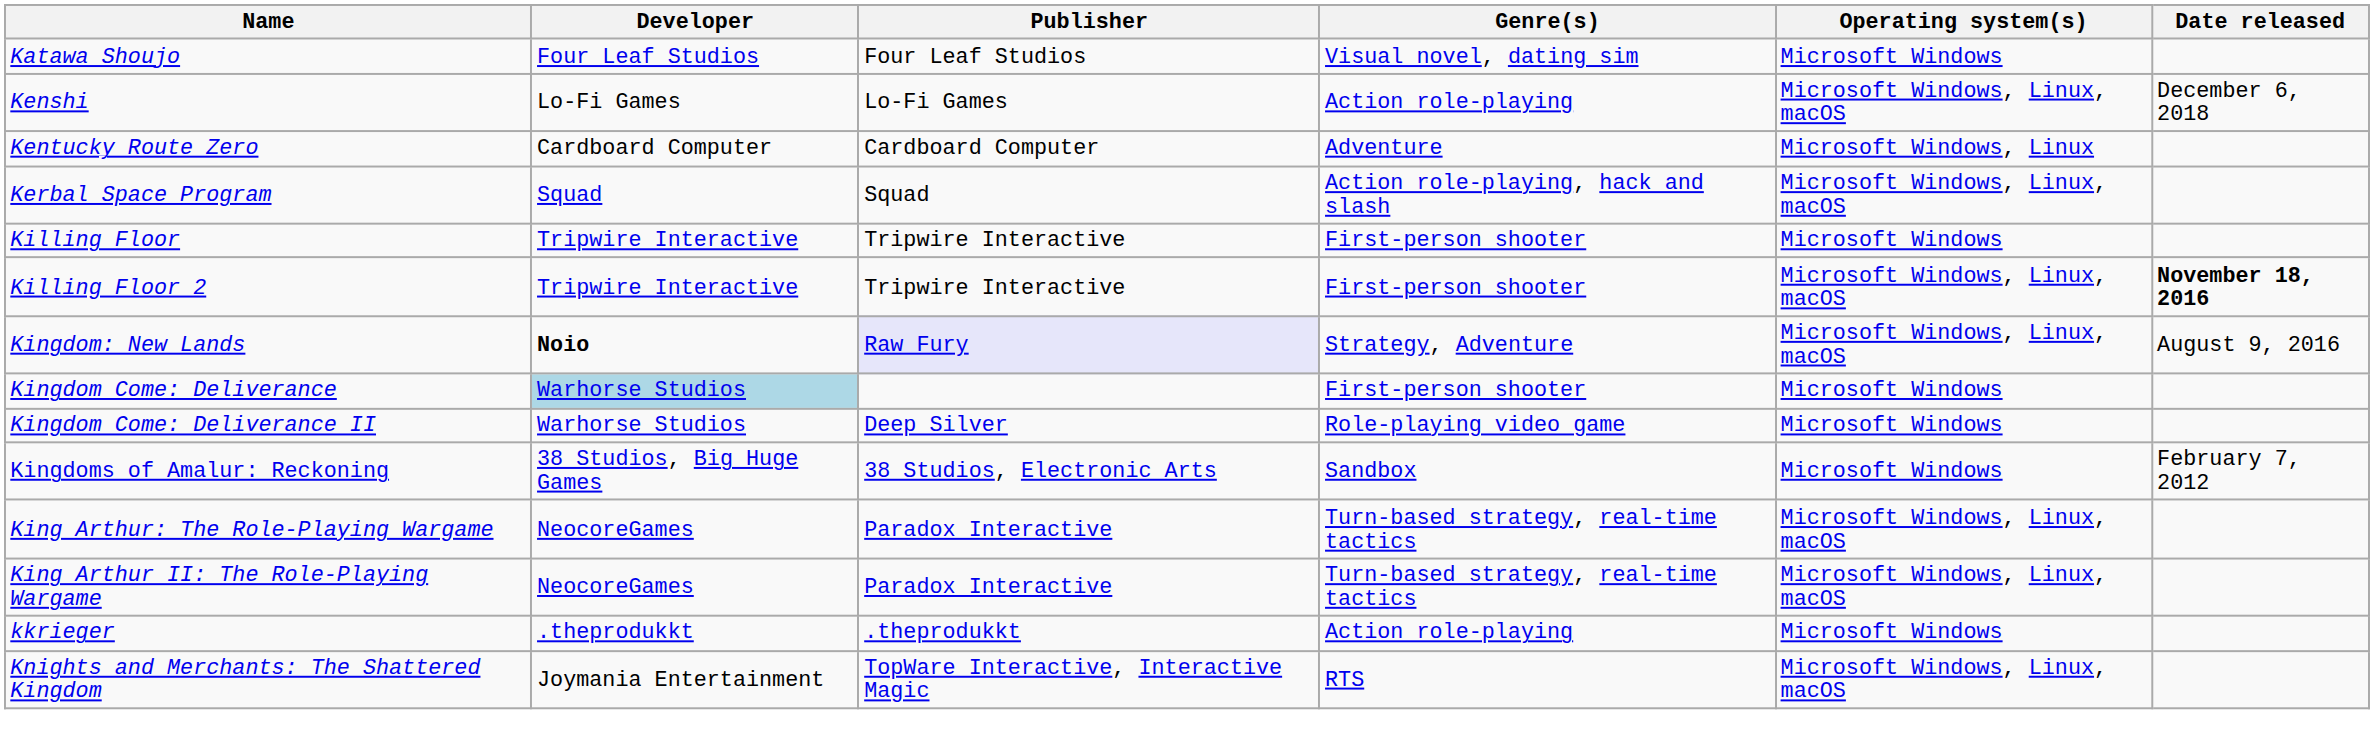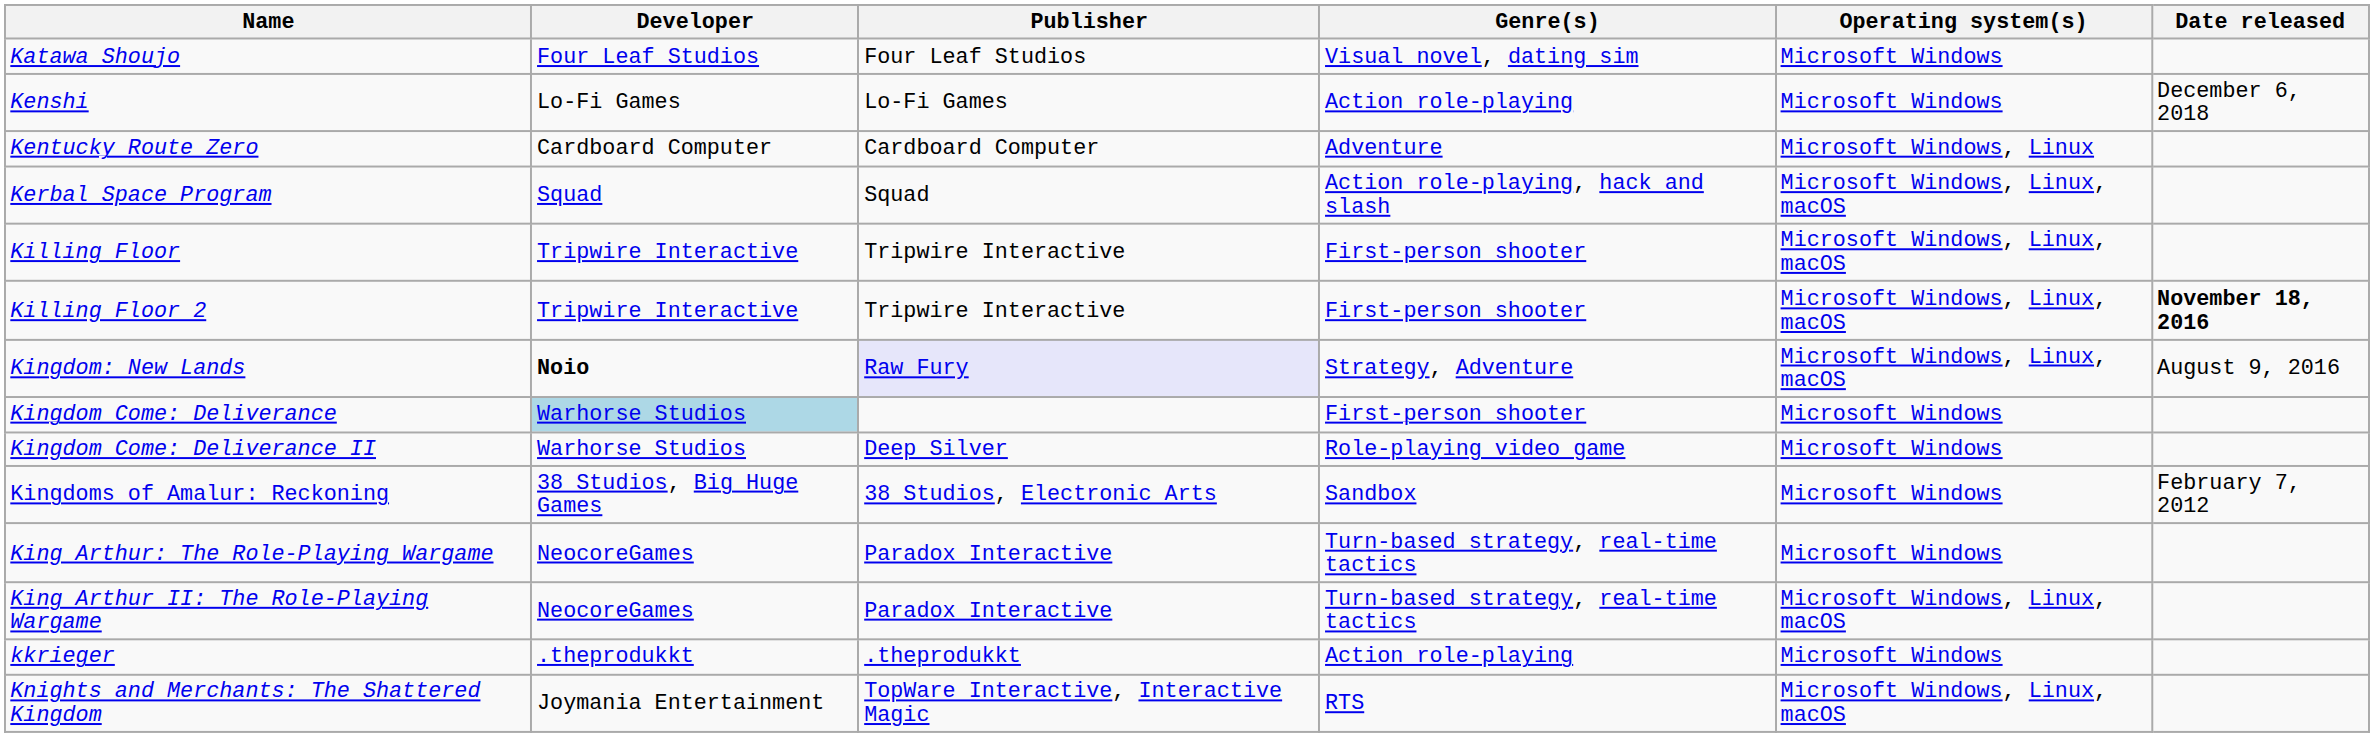Kenshi | Operating system(s): Microsoft Windows, Linux, macOS -> Microsoft Windows
Killing Floor | Operating system(s): Microsoft Windows -> Microsoft Windows, Linux, macOS
King Arthur: The Role-Playing Wargame | Operating system(s): Microsoft Windows, Linux, macOS -> Microsoft Windows
